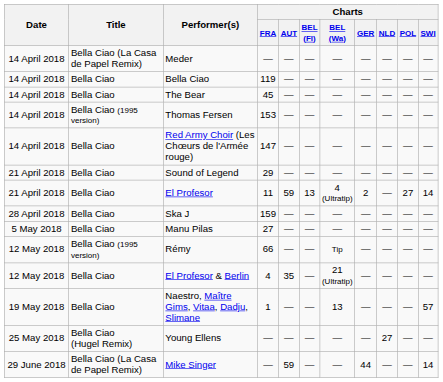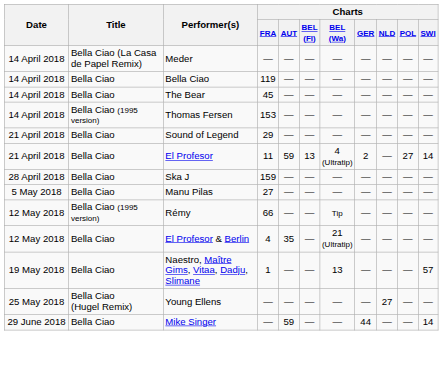- row: 14 April 2018 | Bella Ciao | Red Army Choir (Les Chœurs de l'Armée rouge) | 147 | — | — | — | — | — | — | —
Mike Singer | Title: Bella Ciao (La Casa de Papel Remix) -> Bella Ciao
